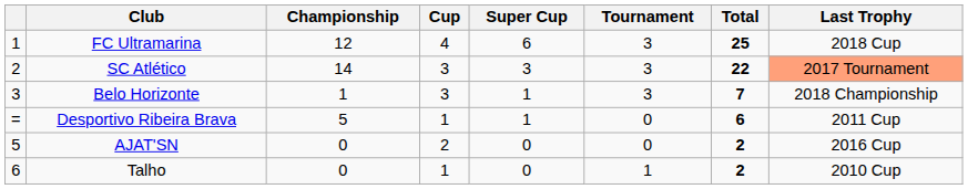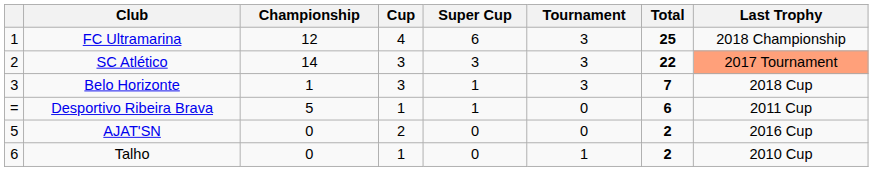FC Ultramarina | Last Trophy: 2018 Cup -> 2018 Championship
Belo Horizonte | Last Trophy: 2018 Championship -> 2018 Cup
